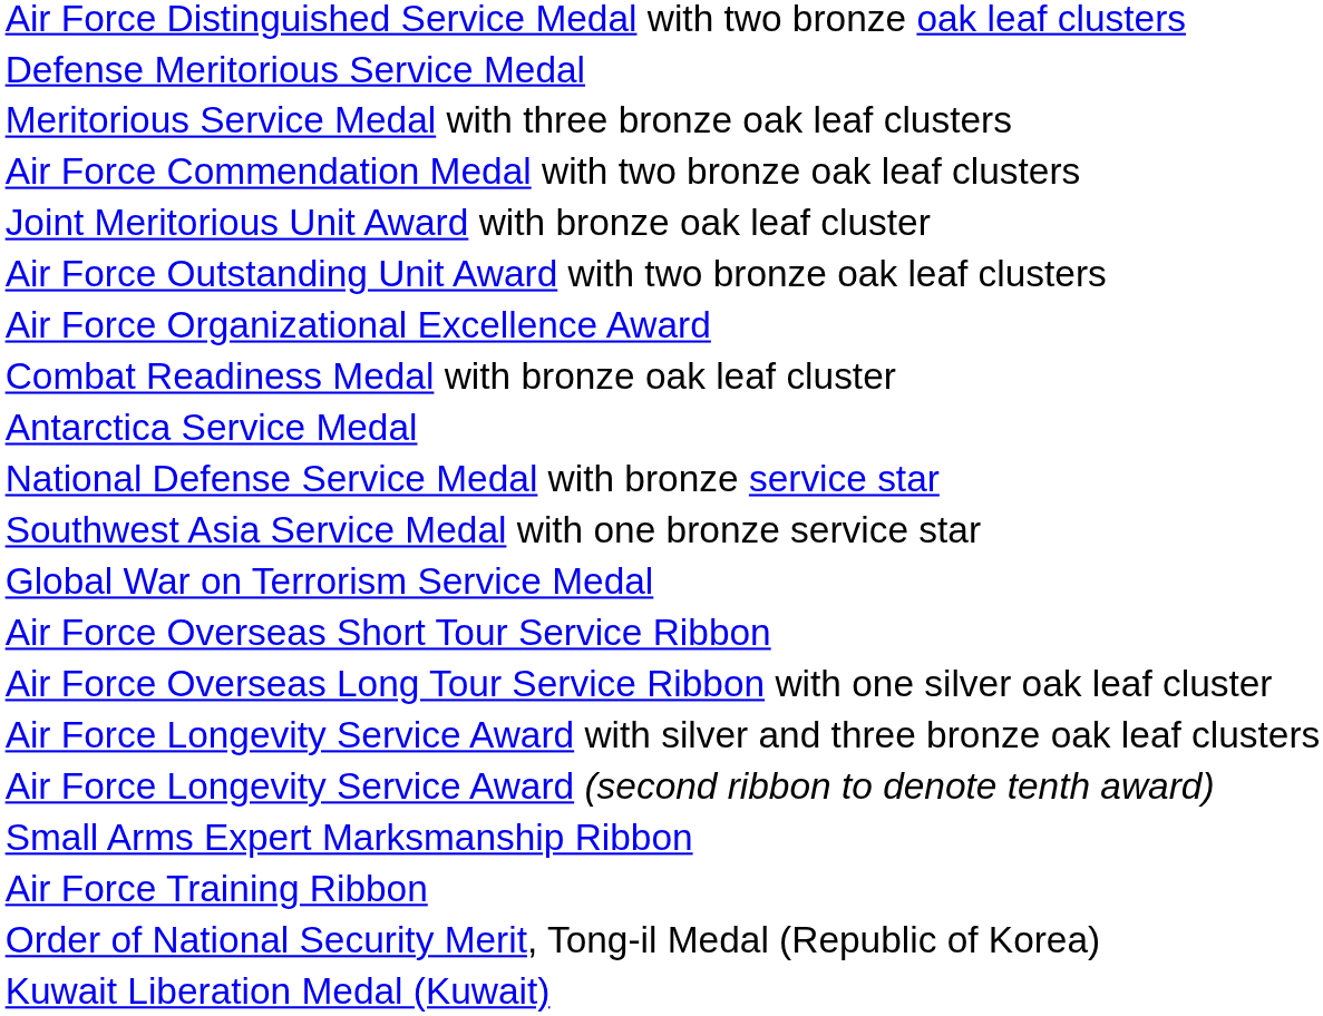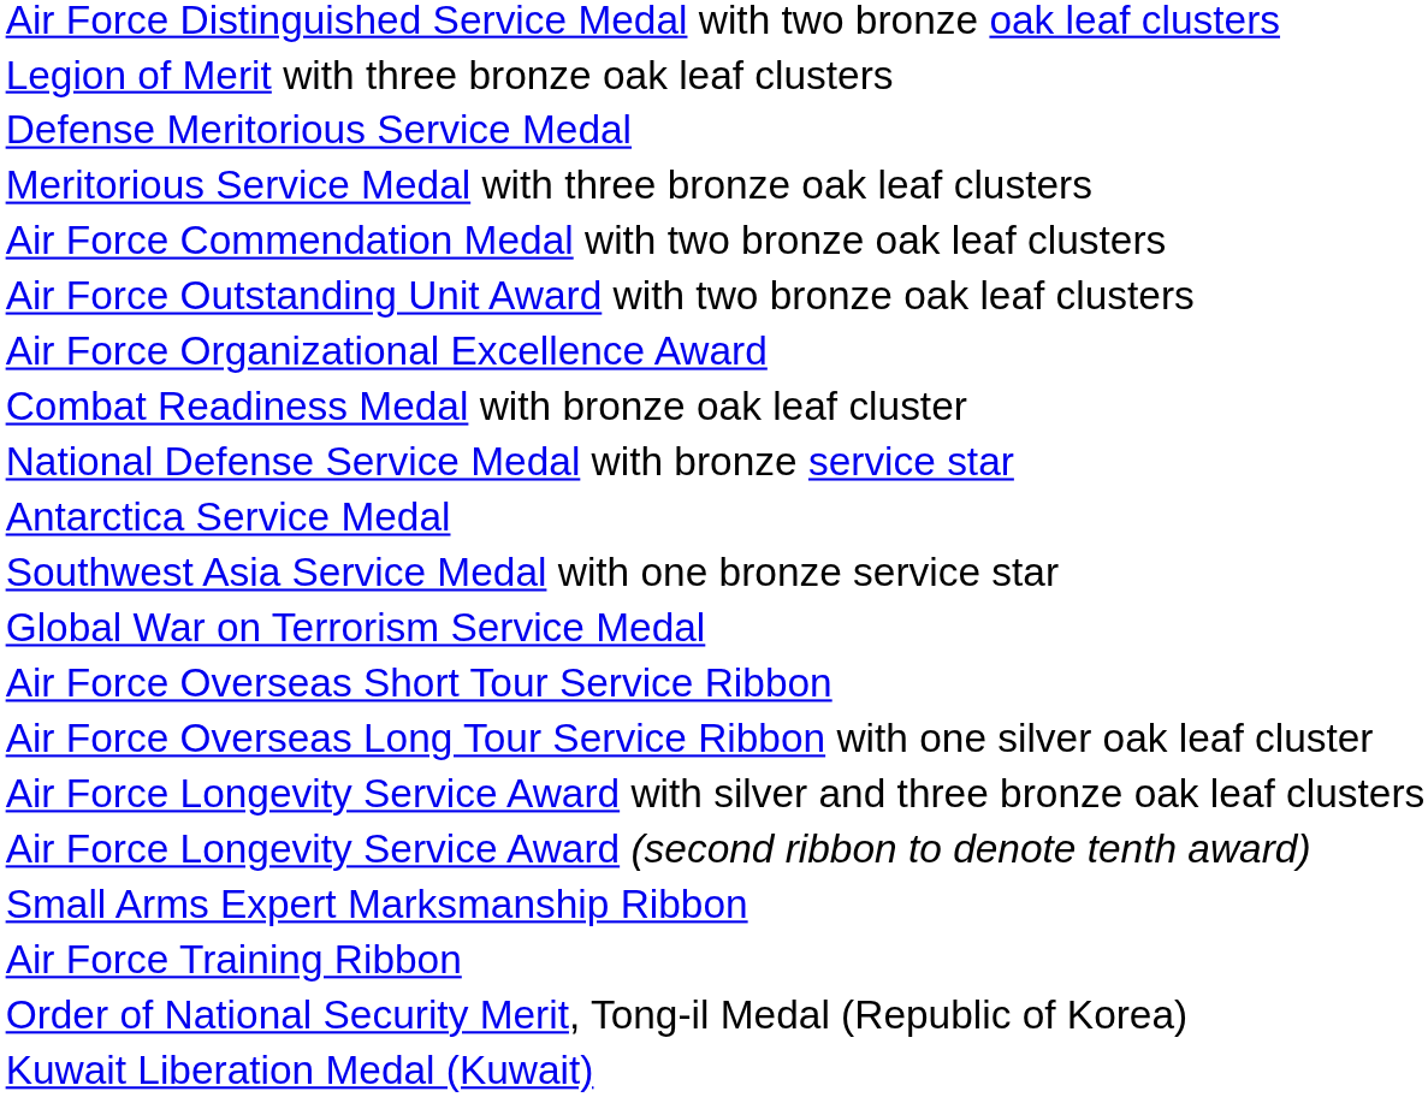+ row: Legion of Merit with three bronze oak leaf clusters
- row: Joint Meritorious Unit Award with bronze oak leaf cluster
rows swapped: National Defense Service Medal with bronze service star <-> Antarctica Service Medal
